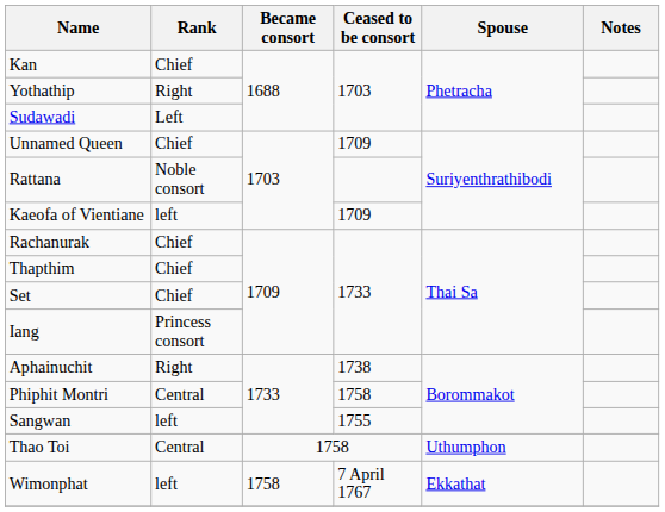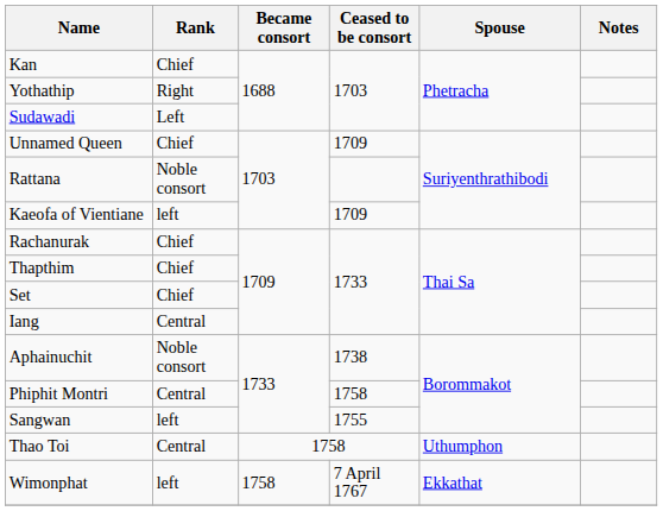Iang | Rank: Princess consort -> Central
Aphainuchit | Rank: Right -> Noble consort
